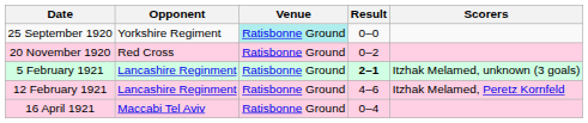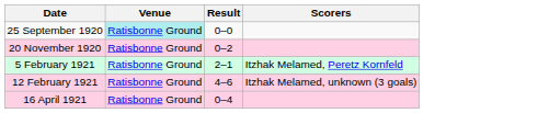- column: Opponent | Yorkshire Regiment | Red Cross | Lancashire Reginment | Lancashire Reginment | Maccabi Tel Aviv
5 February 1921 | Result: bold -> normal
5 February 1921 | Scorers: Itzhak Melamed, unknown (3 goals) -> Itzhak Melamed, Peretz Kornfeld
12 February 1921 | Scorers: Itzhak Melamed, Peretz Kornfeld -> Itzhak Melamed, unknown (3 goals)
